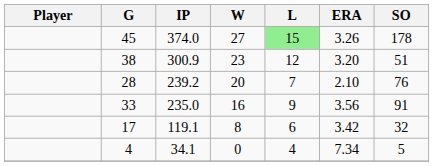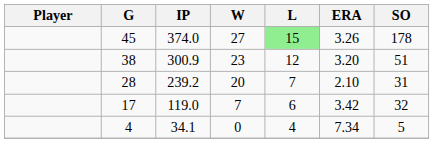28 | SO: 76 -> 31
- row: 33 | 235.0 | 16 | 9 | 3.56 | 91
17 | IP: 119.1 -> 119.0
17 | W: 8 -> 7
